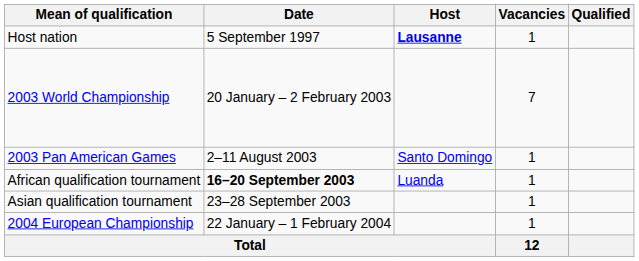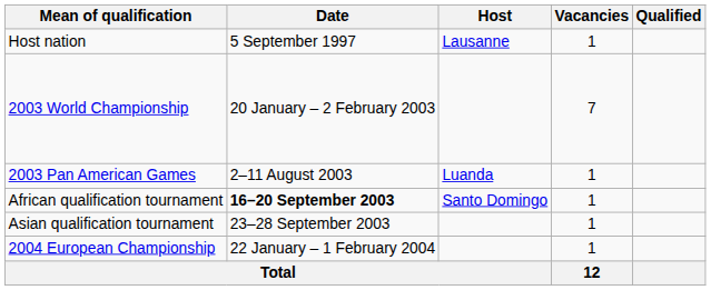Host nation | Host: bold -> normal
2003 Pan American Games | Host: Santo Domingo -> Luanda
African qualification tournament | Host: Luanda -> Santo Domingo
